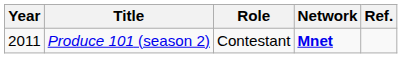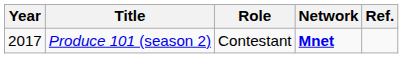Produce 101 (season 2) | Year: 2011 -> 2017
